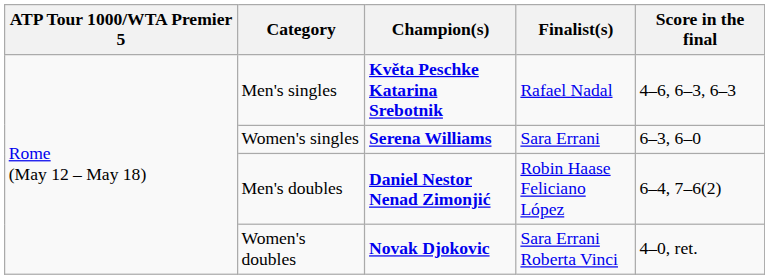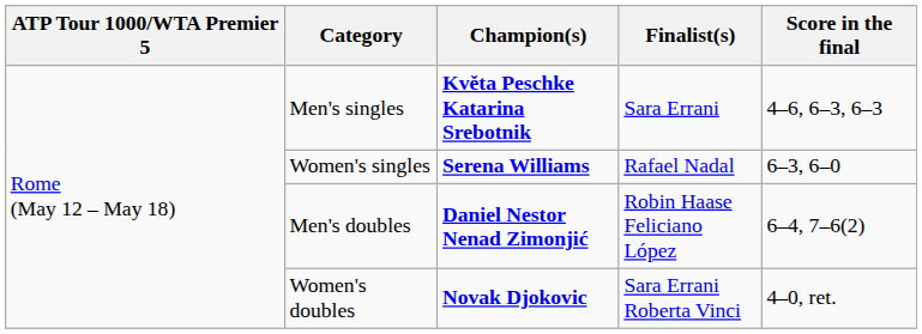Men's singles | Finalist(s): Rafael Nadal -> Sara Errani
Women's singles | Finalist(s): Sara Errani -> Rafael Nadal
